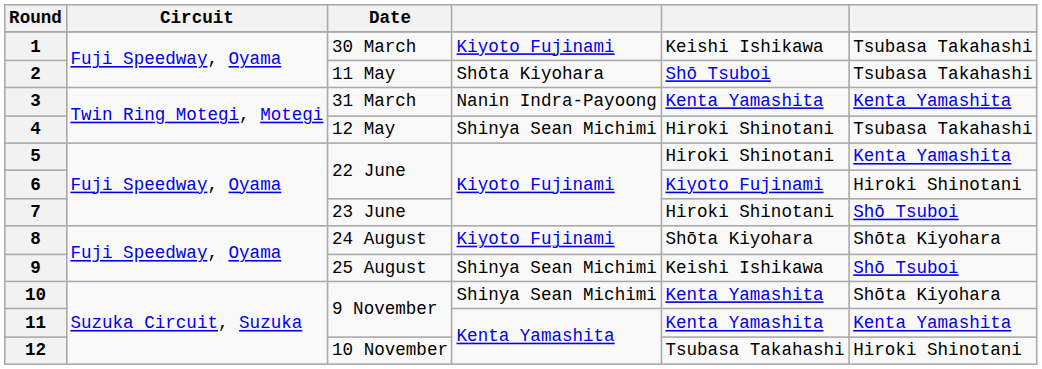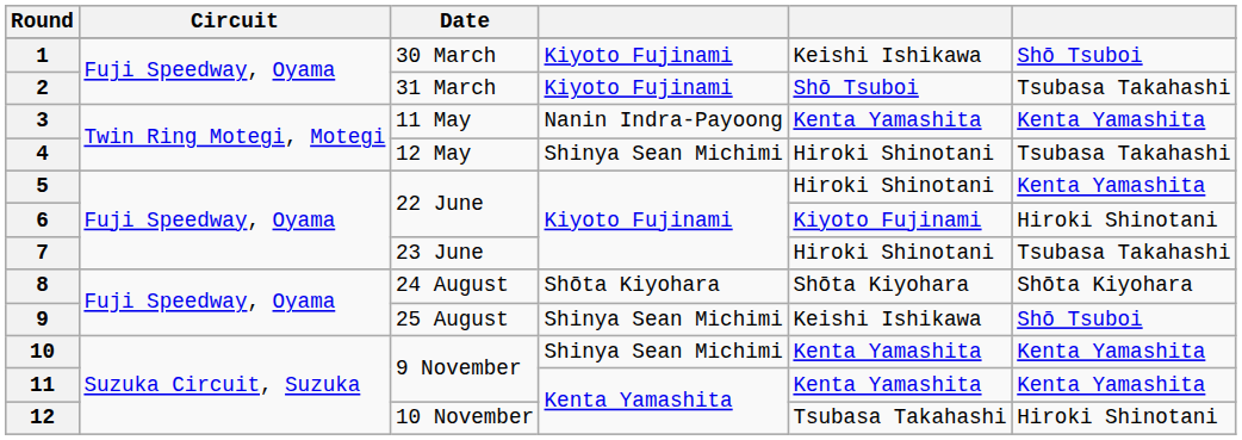1 | column 6: Tsubasa Takahashi -> Shō Tsuboi
2 | Date: 11 May -> 31 March
2 | column 4: Shōta Kiyohara -> Kiyoto Fujinami
3 | Date: 31 March -> 11 May
7 | column 6: Shō Tsuboi -> Tsubasa Takahashi
8 | column 4: Kiyoto Fujinami -> Shōta Kiyohara
10 | column 6: Shōta Kiyohara -> Kenta Yamashita
